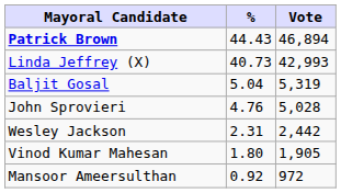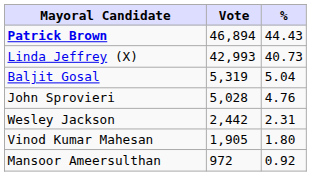columns swapped: Vote <-> %
